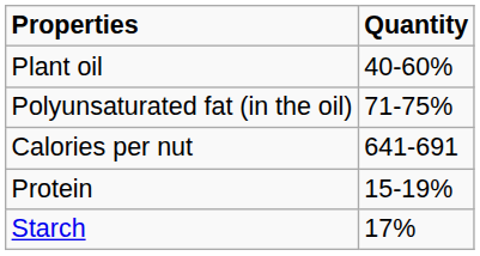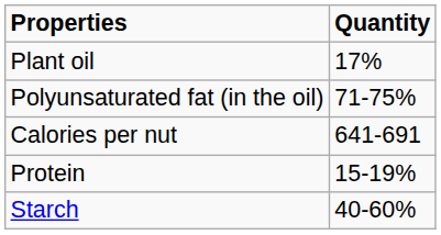Plant oil | Quantity: 40-60% -> 17%
Starch | Quantity: 17% -> 40-60%
